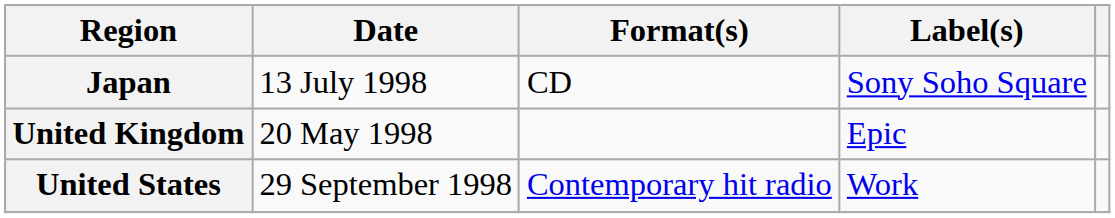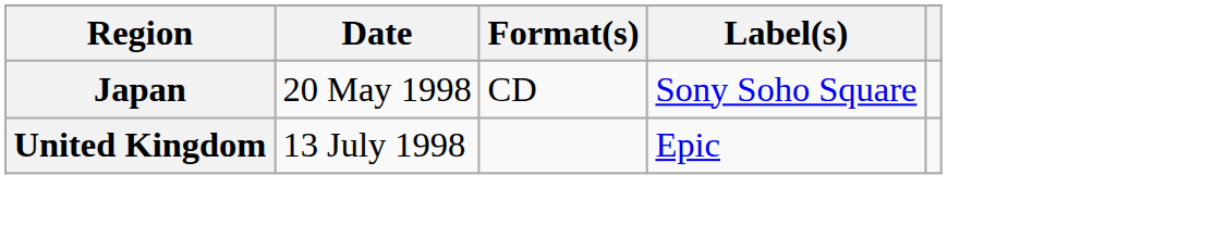Japan | Date: 13 July 1998 -> 20 May 1998
United Kingdom | Date: 20 May 1998 -> 13 July 1998
- row: United States | 29 September 1998 | Contemporary hit radio | Work
